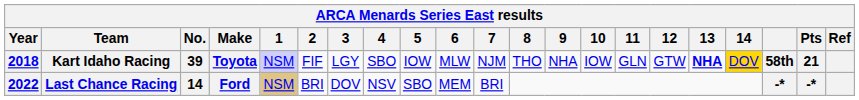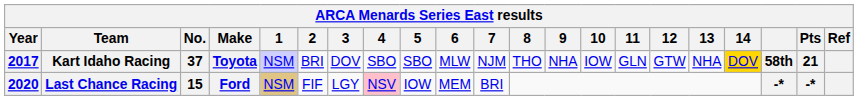Kart Idaho Racing | Year: 2018 -> 2017
Kart Idaho Racing | No.: 39 -> 37
Kart Idaho Racing | 2: FIF -> BRI
Kart Idaho Racing | 3: LGY -> DOV
Kart Idaho Racing | 5: IOW -> SBO
Kart Idaho Racing | 13: bold -> normal
Last Chance Racing | Year: 2022 -> 2020
Last Chance Racing | No.: 14 -> 15
Last Chance Racing | 2: BRI -> FIF
Last Chance Racing | 3: DOV -> LGY
Last Chance Racing | 4: no background -> pink background
Last Chance Racing | 5: SBO -> IOW
